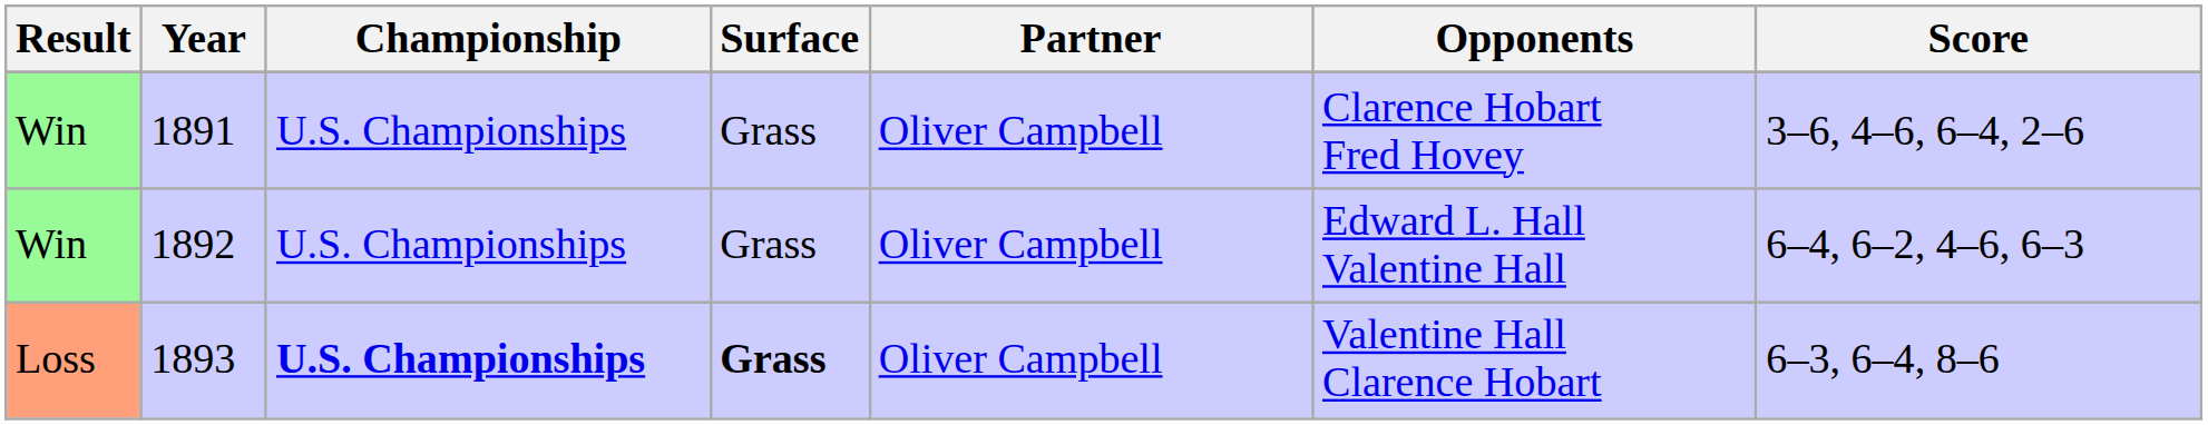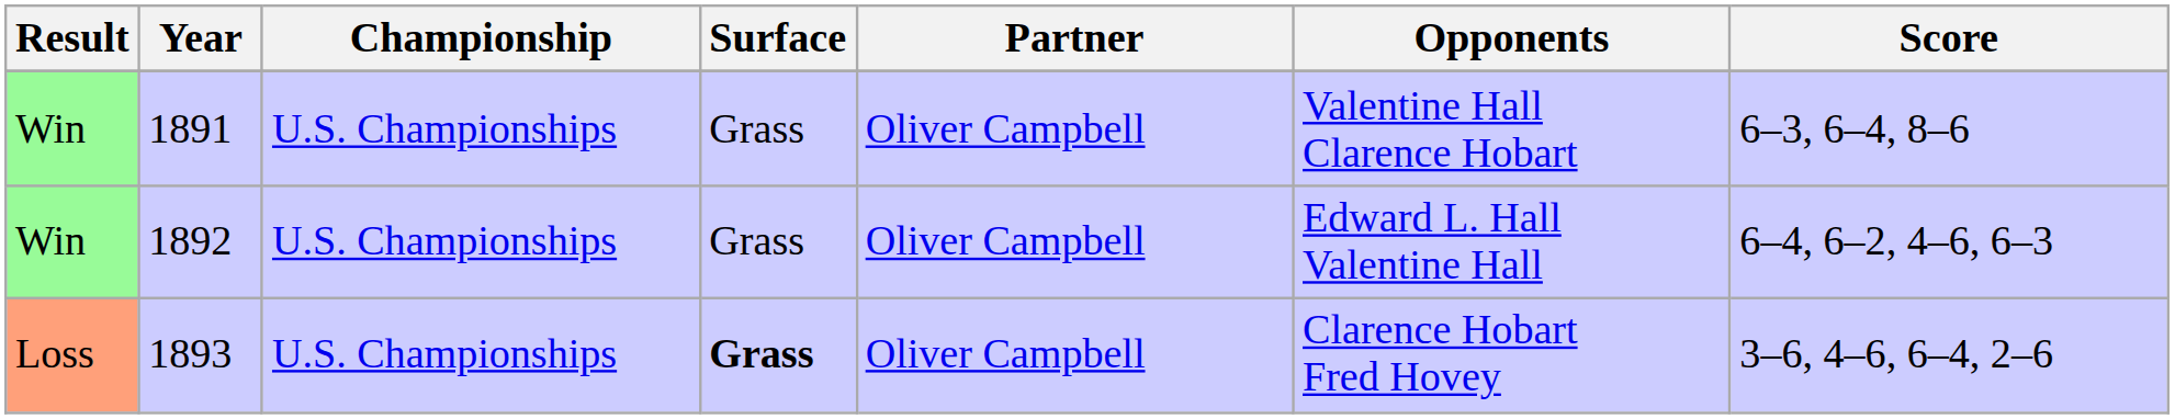1891 | Opponents: Clarence Hobart Fred Hovey -> Valentine Hall Clarence Hobart
1891 | Score: 3–6, 4–6, 6–4, 2–6 -> 6–3, 6–4, 8–6
1893 | Championship: bold -> normal
1893 | Opponents: Valentine Hall Clarence Hobart -> Clarence Hobart Fred Hovey
1893 | Score: 6–3, 6–4, 8–6 -> 3–6, 4–6, 6–4, 2–6
